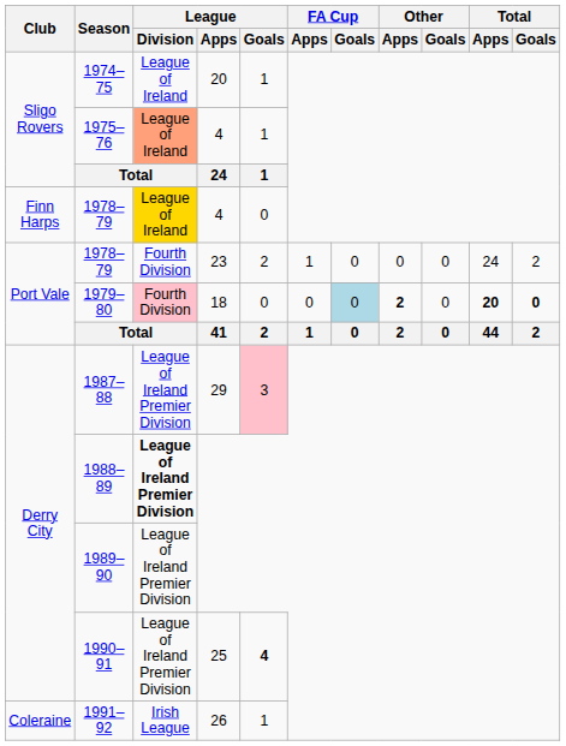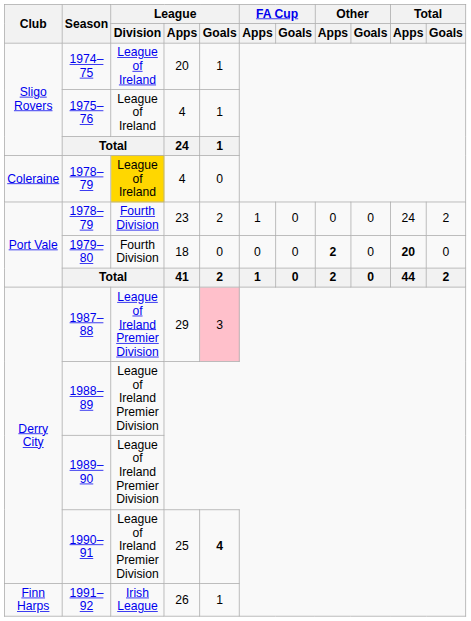1975–76 | League / Division: lightsalmon background -> no background
1978–79 / 4 | Club: Finn Harps -> Coleraine
1979–80 | League / Division: pink background -> no background
1979–80 | FA Cup / Goals: lightblue background -> no background
1979–80 | Total / Goals: bold -> normal
1988–89 | League / Division: bold -> normal
1991–92 | Club: Coleraine -> Finn Harps
